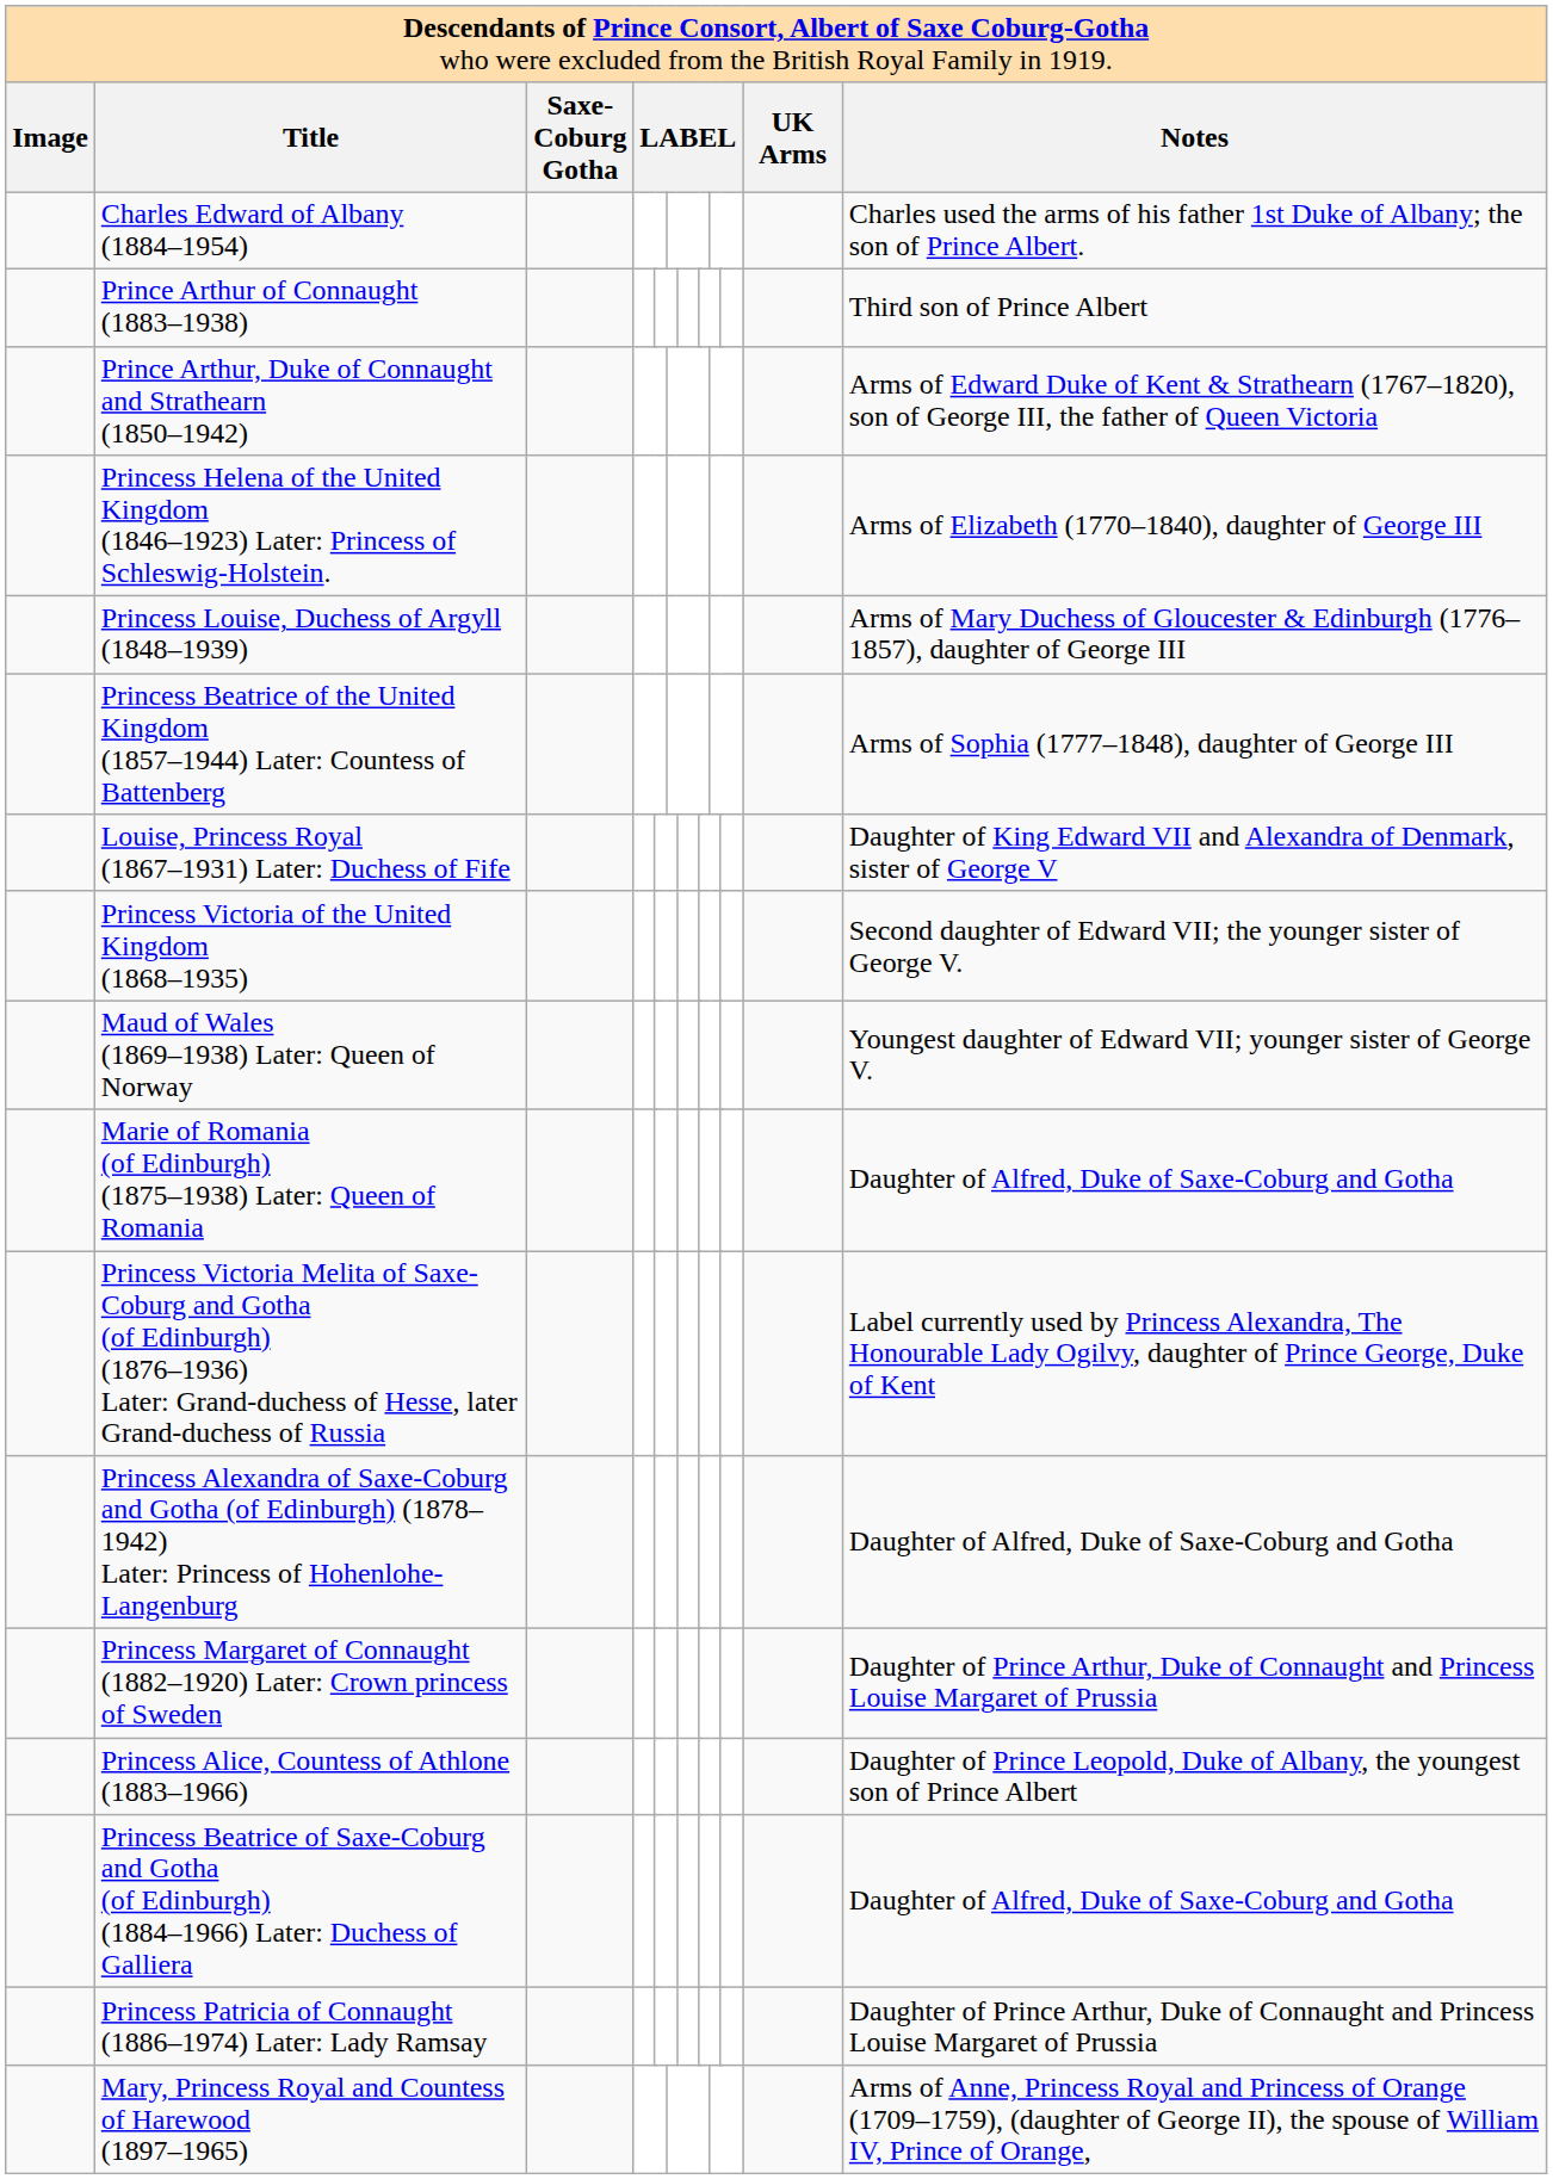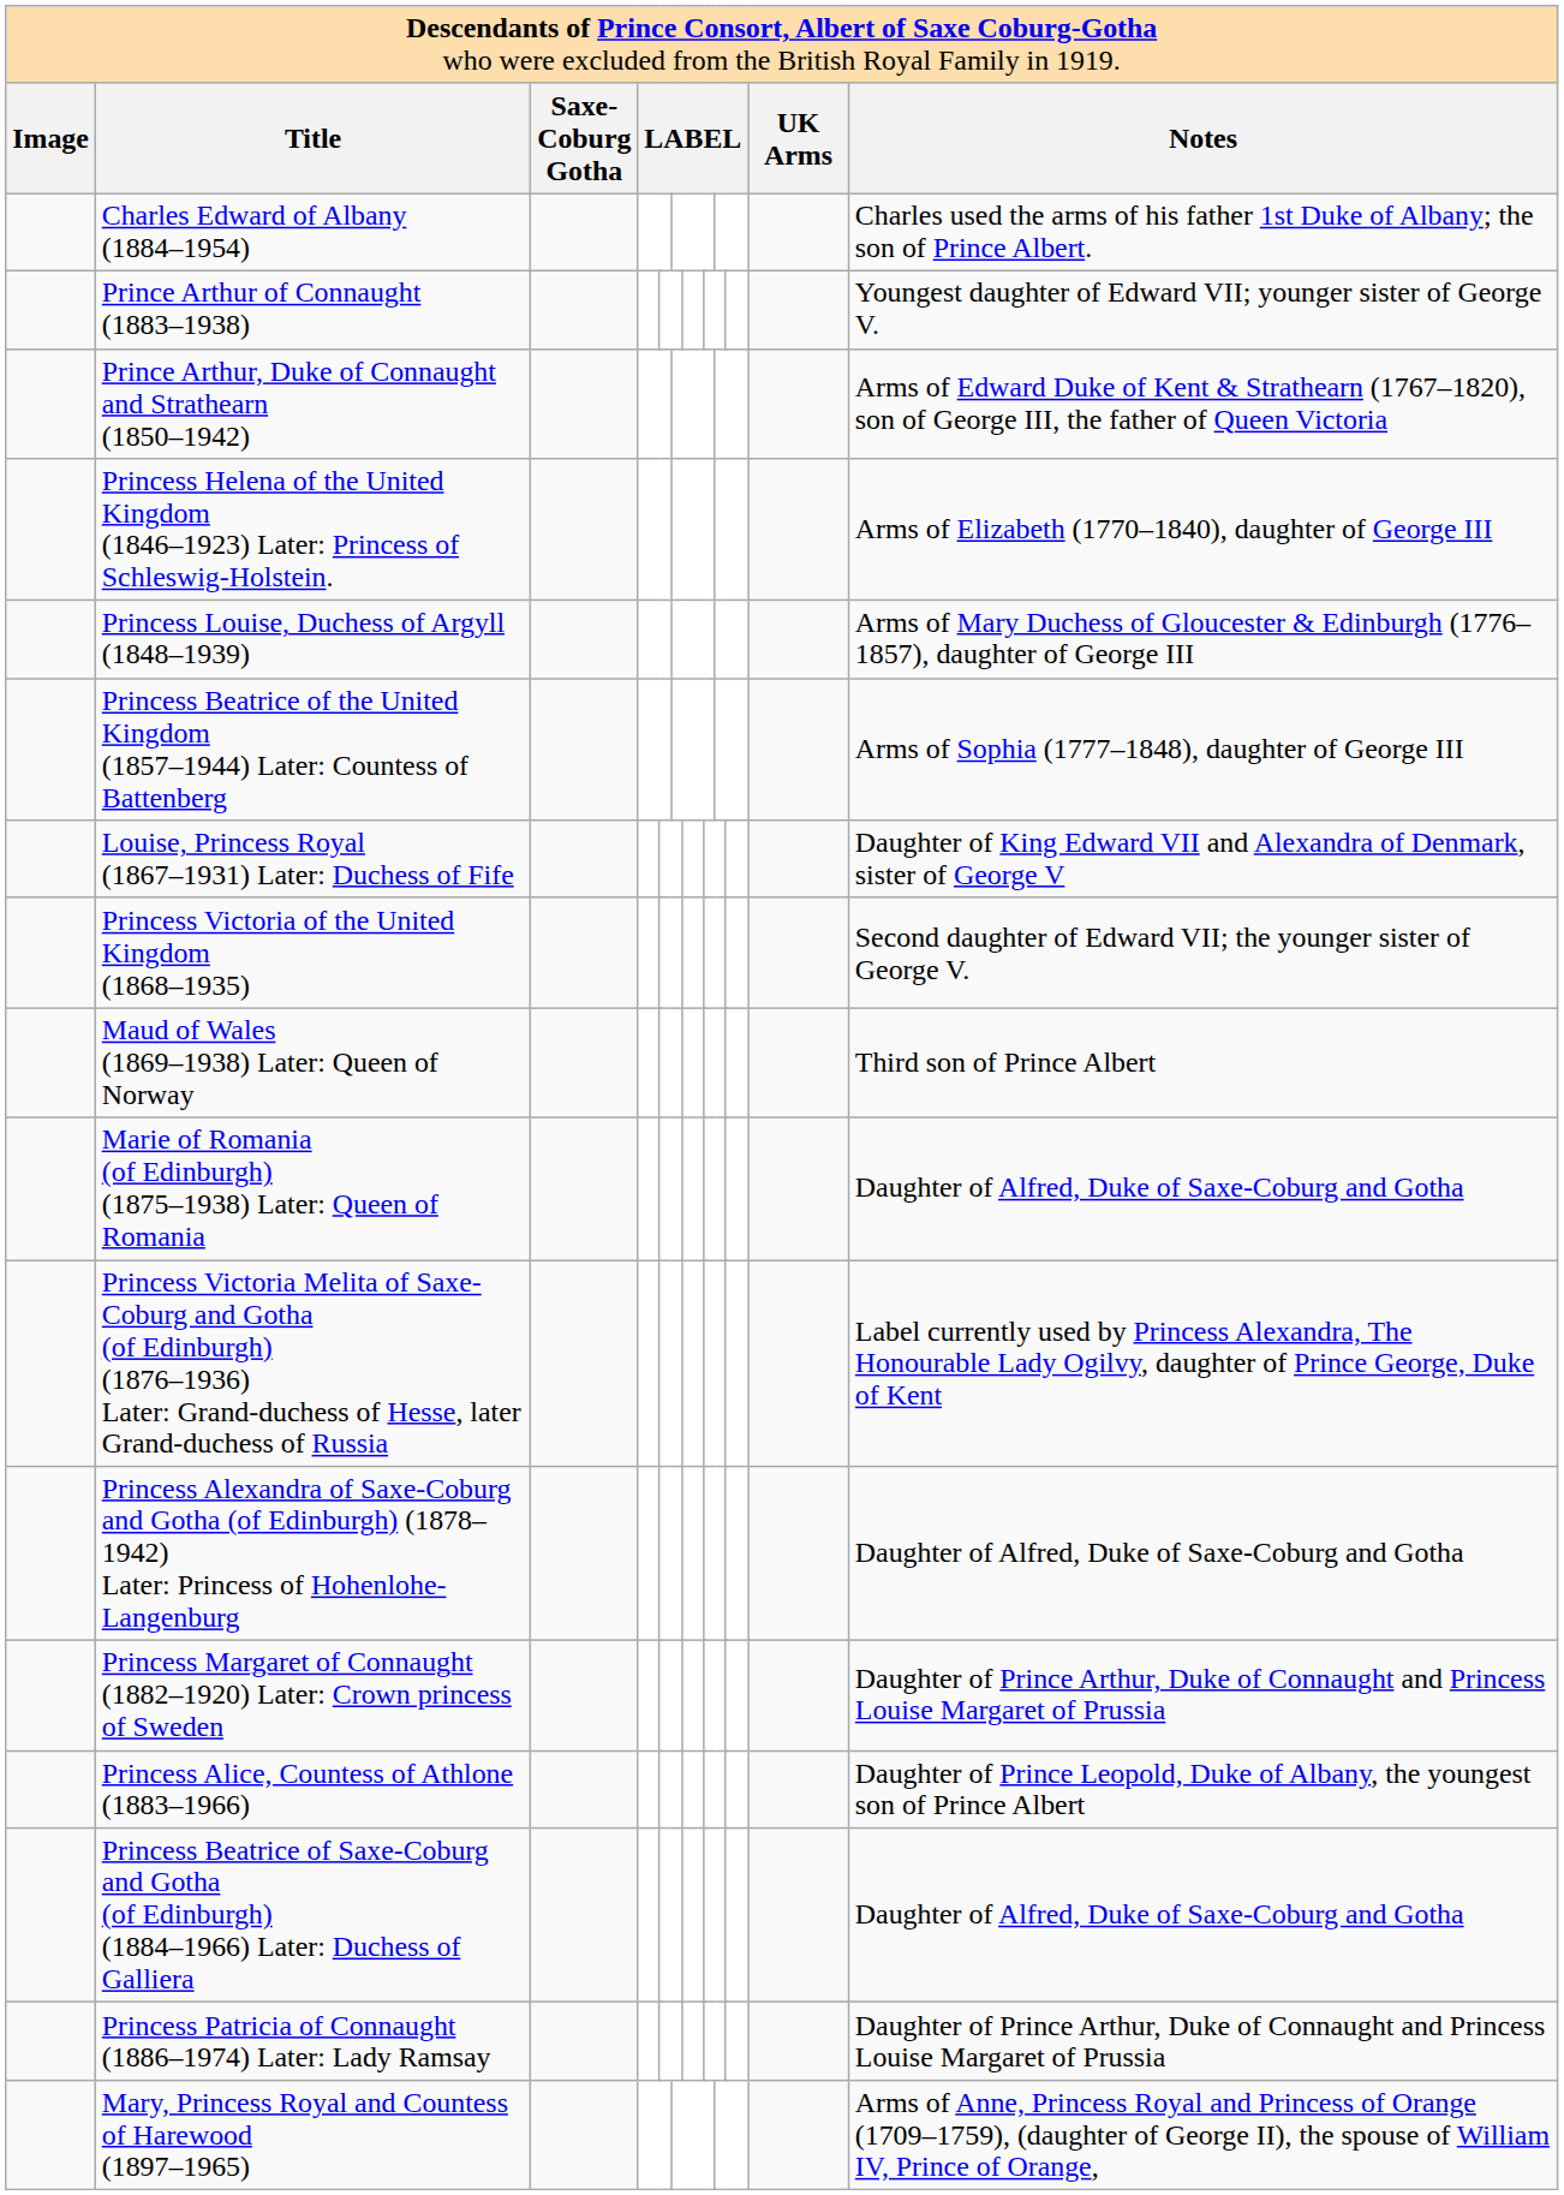Prince Arthur of Connaught (1883–1938) | column 20: Third son of Prince Albert -> Youngest daughter of Edward VII; younger sister of George V.
Maud of Wales (1869–1938) Later: Queen of Norway | column 20: Youngest daughter of Edward VII; younger sister of George V. -> Third son of Prince Albert
